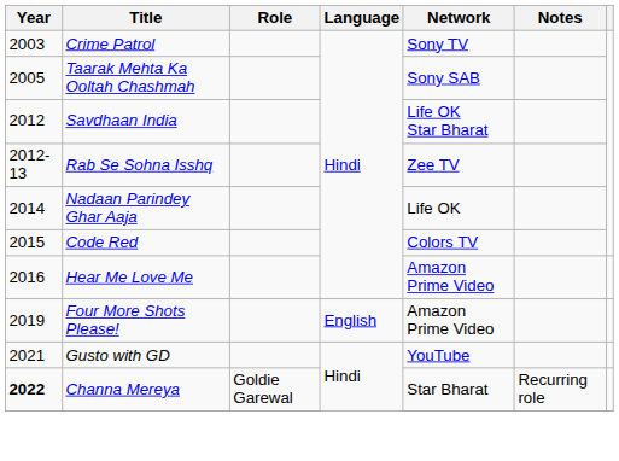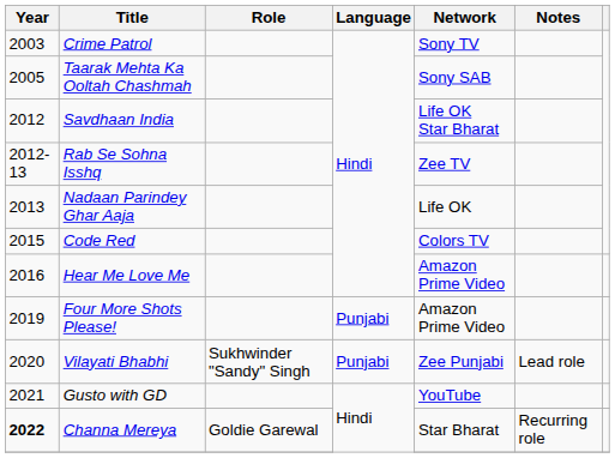Nadaan Parindey Ghar Aaja | Year: 2014 -> 2013
Four More Shots Please! | Language: English -> Punjabi
+ row: 2020 | Vilayati Bhabhi | Sukhwinder "Sandy" Singh | Punjabi | Zee Punjabi | Lead role
